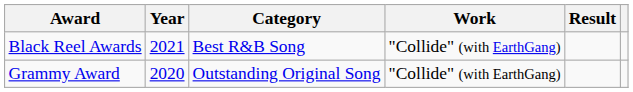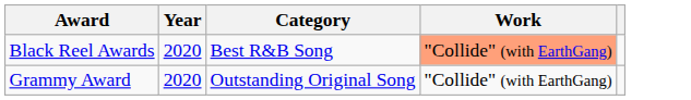- column: Result
Black Reel Awards | Year: 2021 -> 2020
Black Reel Awards | Work: no background -> lightsalmon background
